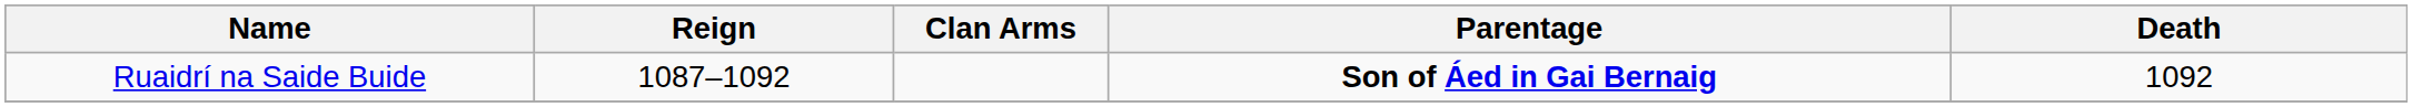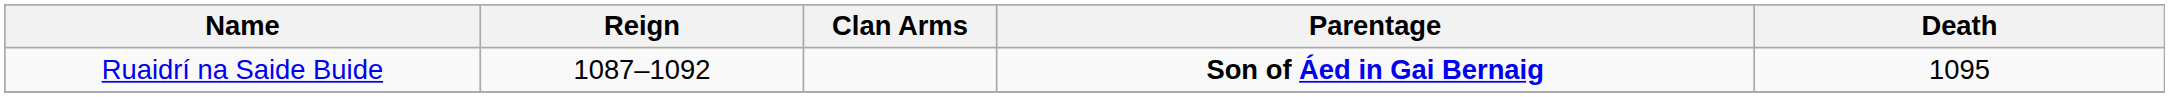Ruaidrí na Saide Buide | Death: 1092 -> 1095
